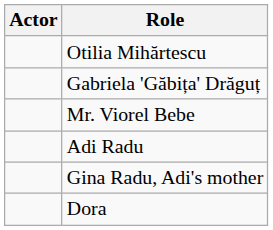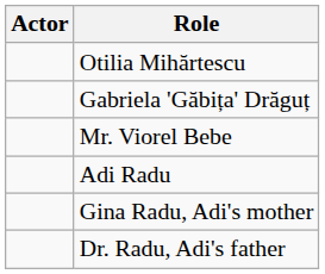+ row: Dr. Radu, Adi's father
- row: Dora
